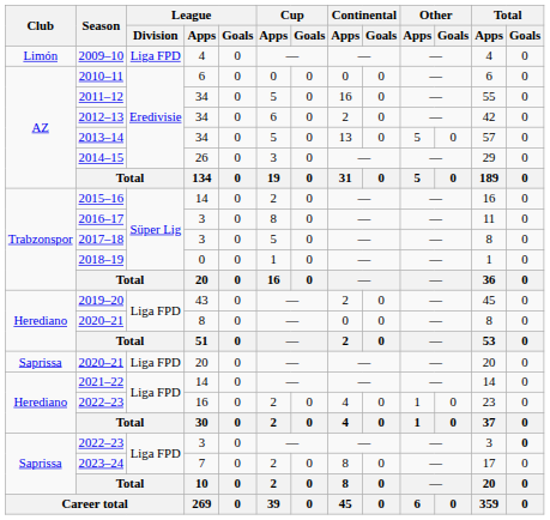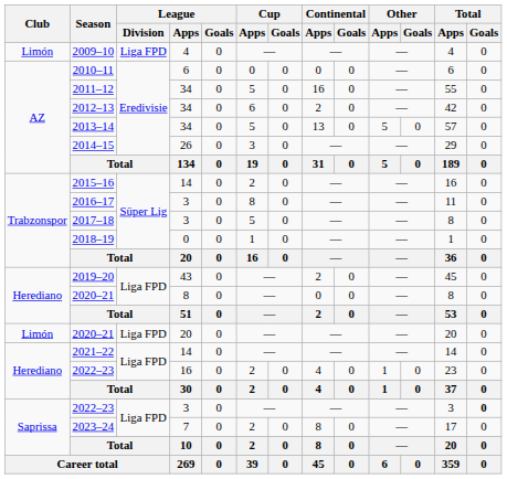2020–21 / 20 | Club: Saprissa -> Limón
